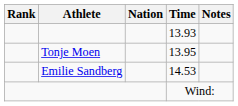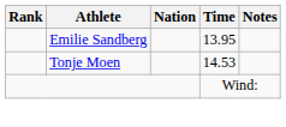- row: 13.93
13.95 | Athlete: Tonje Moen -> Emilie Sandberg
14.53 | Athlete: Emilie Sandberg -> Tonje Moen
